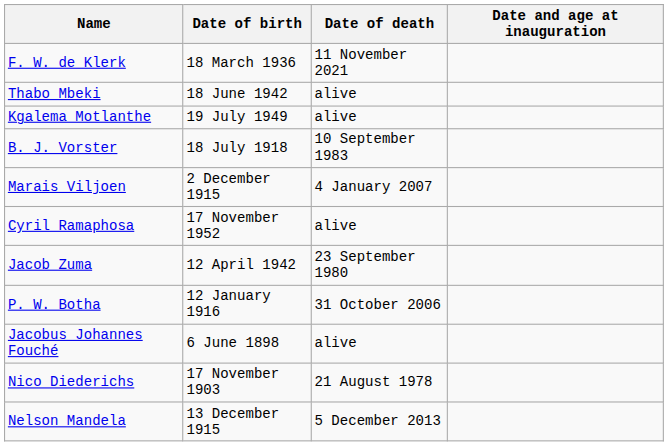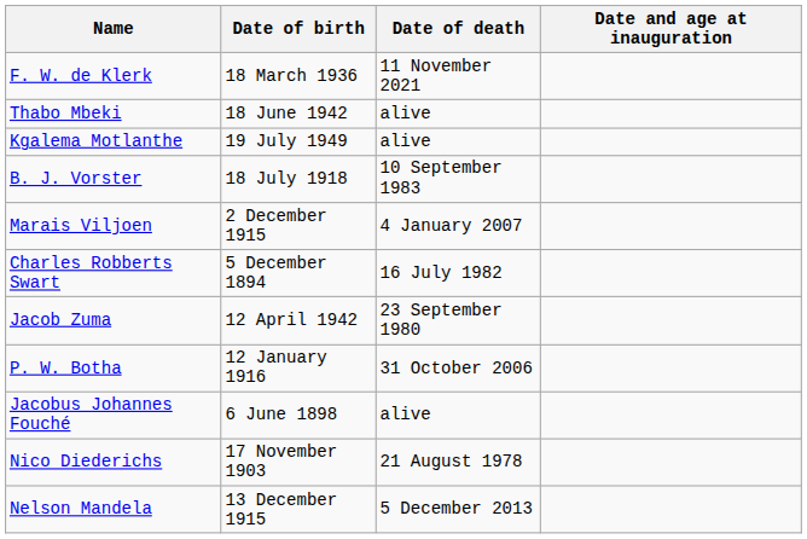- row: Cyril Ramaphosa | 17 November 1952 | alive
+ row: Charles Robberts Swart | 5 December 1894 | 16 July 1982
